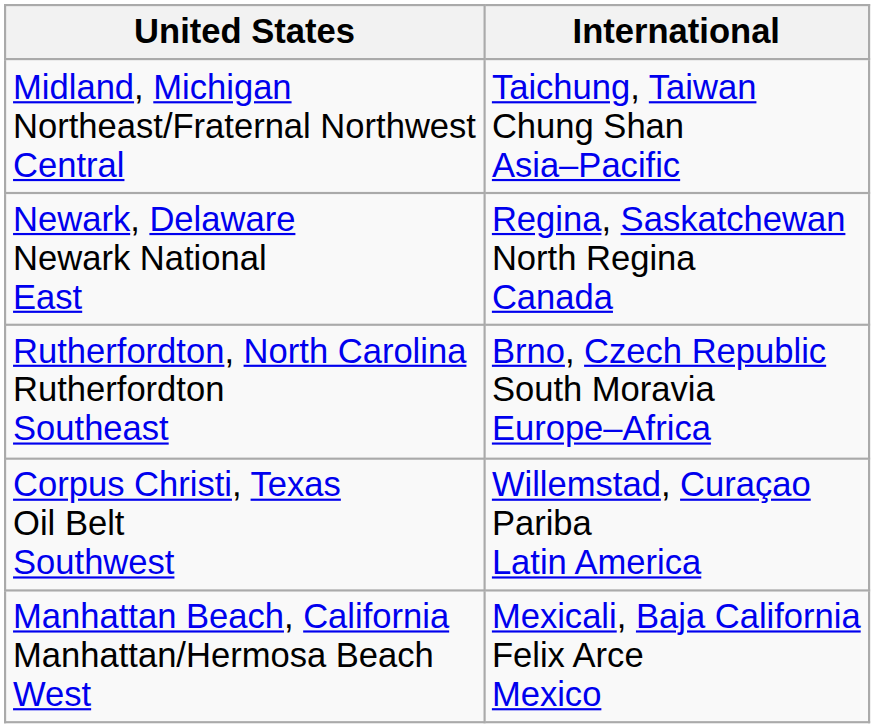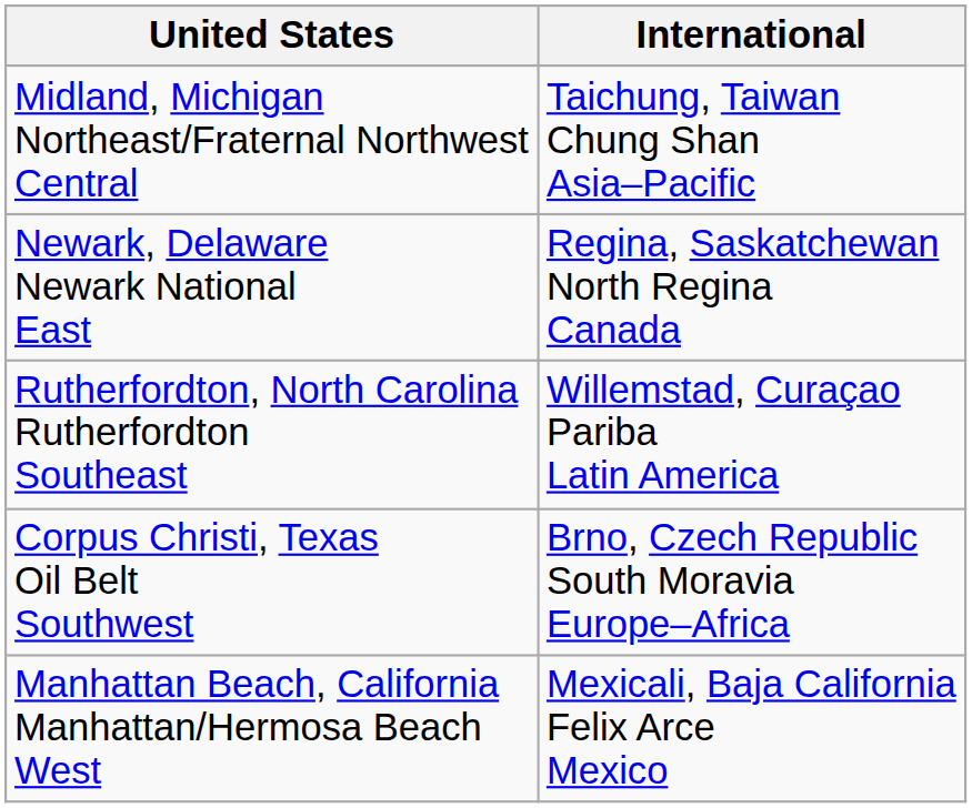Rutherfordton, North Carolina Rutherfordton Southeast | International: Brno, Czech Republic South Moravia Europe–Africa -> Willemstad, Curaçao Pariba Latin America
Corpus Christi, Texas Oil Belt Southwest | International: Willemstad, Curaçao Pariba Latin America -> Brno, Czech Republic South Moravia Europe–Africa
